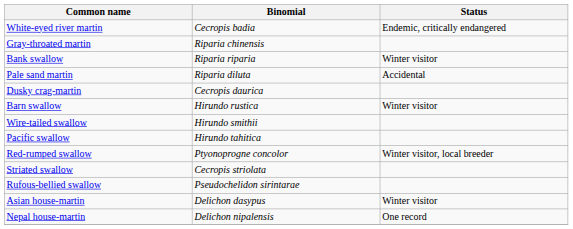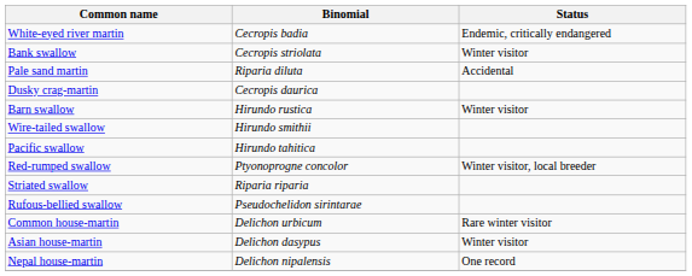- row: Gray-throated martin | Riparia chinensis
Bank swallow | Binomial: Riparia riparia -> Cecropis striolata
Striated swallow | Binomial: Cecropis striolata -> Riparia riparia
+ row: Common house-martin | Delichon urbicum | Rare winter visitor
